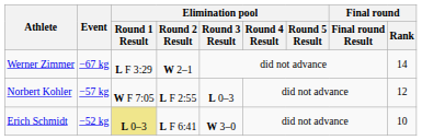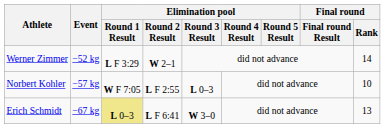Werner Zimmer | Event: −67 kg -> −52 kg
Norbert Kohler | Final round / Rank: 12 -> 10
Erich Schmidt | Event: −52 kg -> −67 kg
Erich Schmidt | Final round / Rank: 10 -> 13
